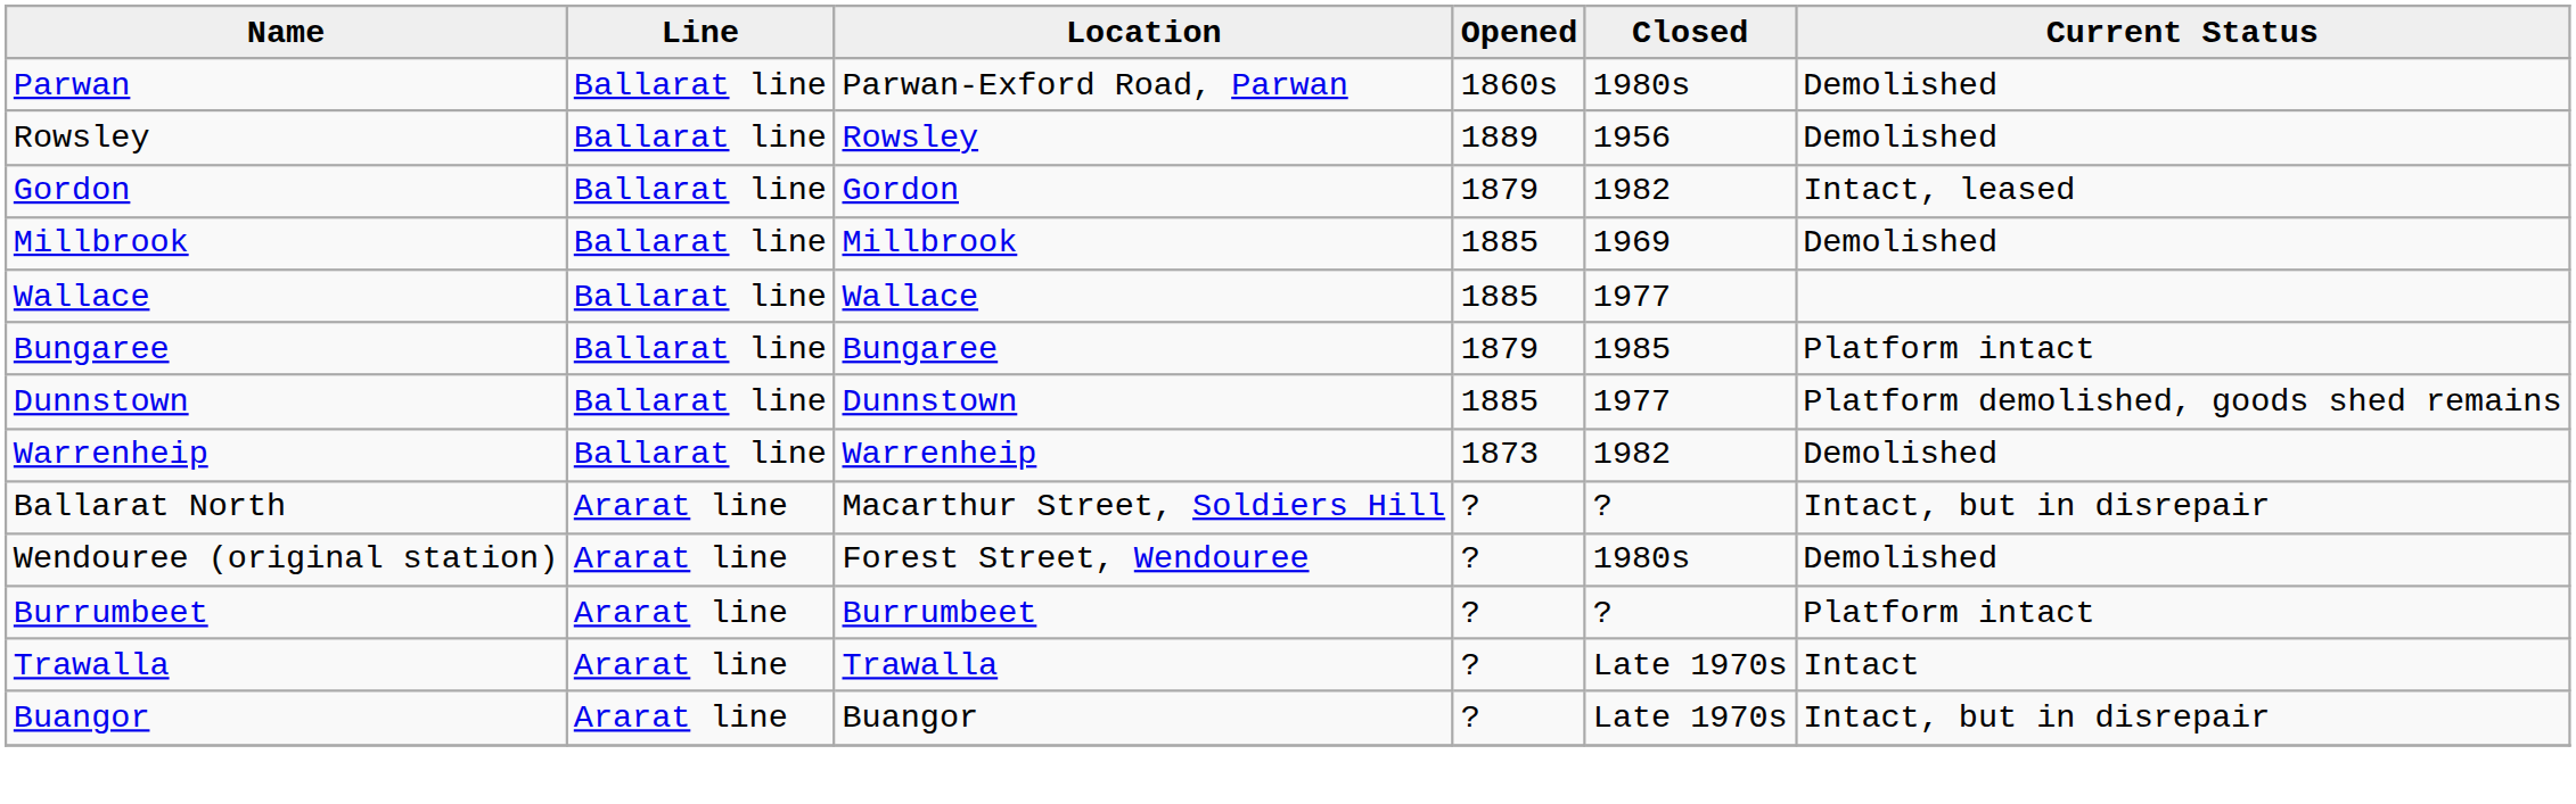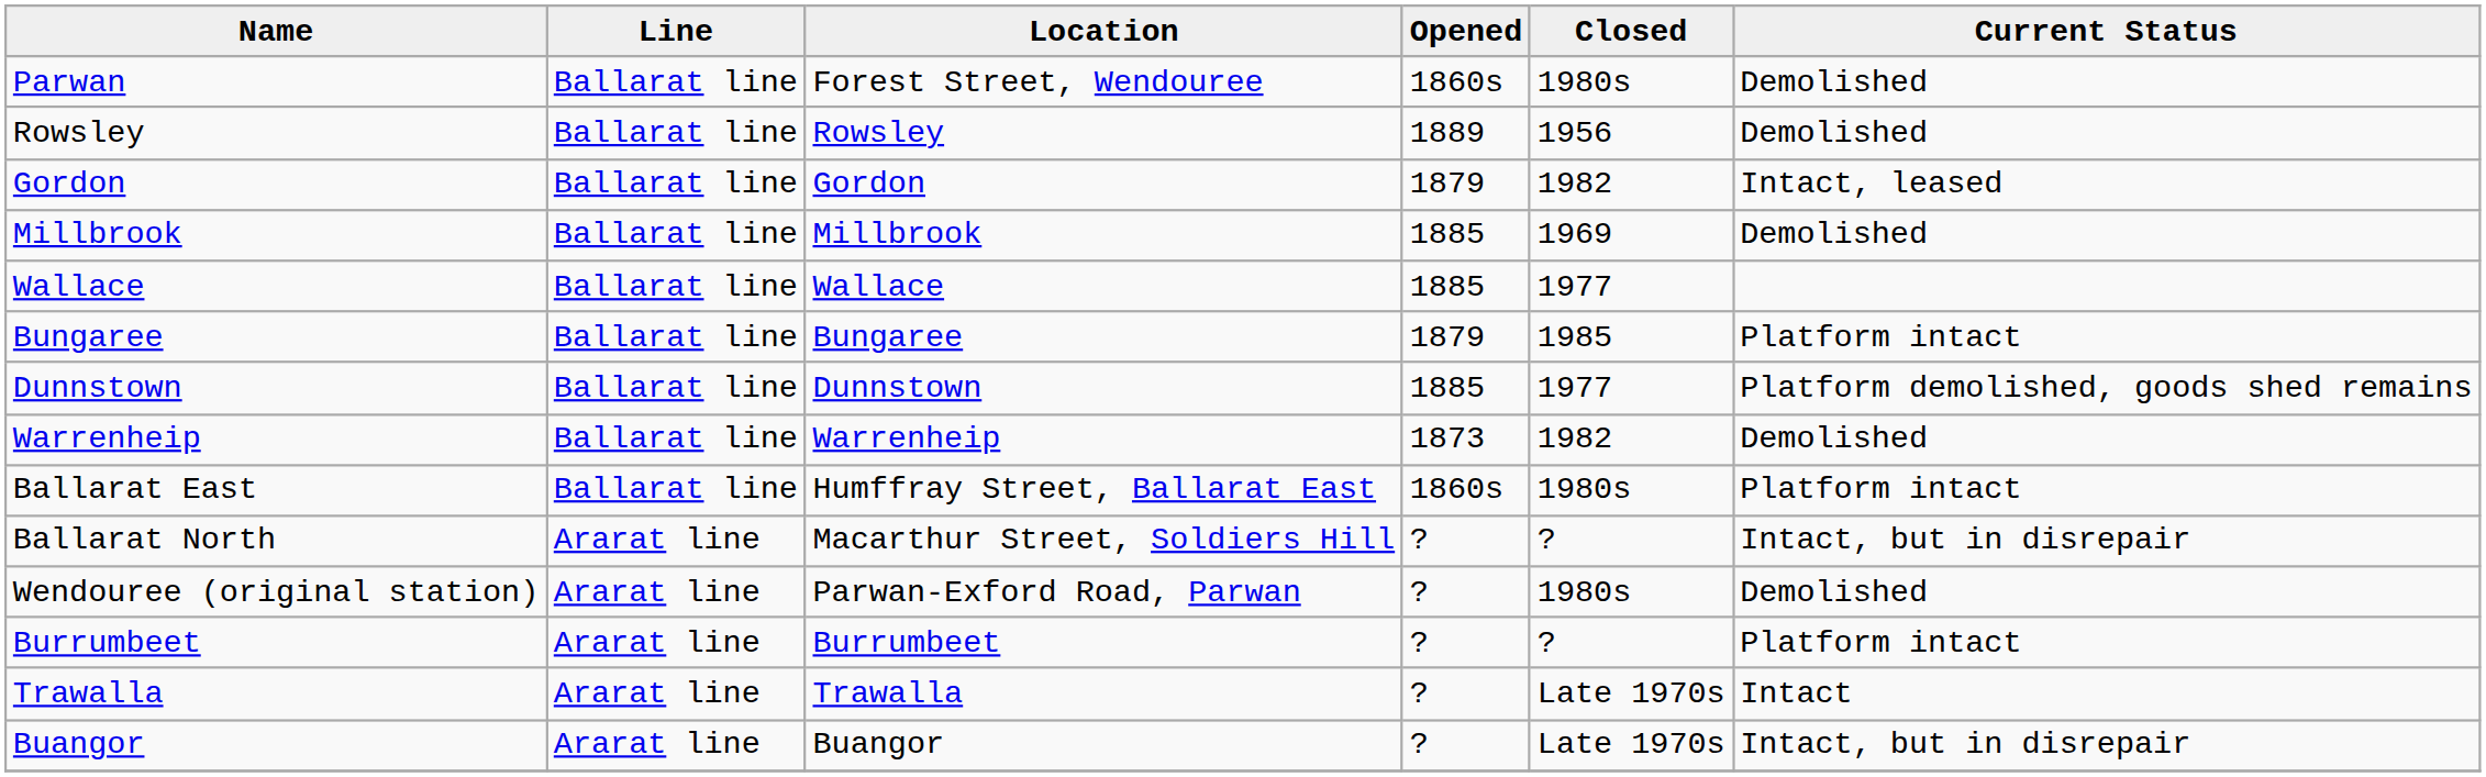Parwan | Location: Parwan-Exford Road, Parwan -> Forest Street, Wendouree
+ row: Ballarat East | Ballarat line | Humffray Street, Ballarat East | 1860s | 1980s | Platform intact
Wendouree (original station) | Location: Forest Street, Wendouree -> Parwan-Exford Road, Parwan
